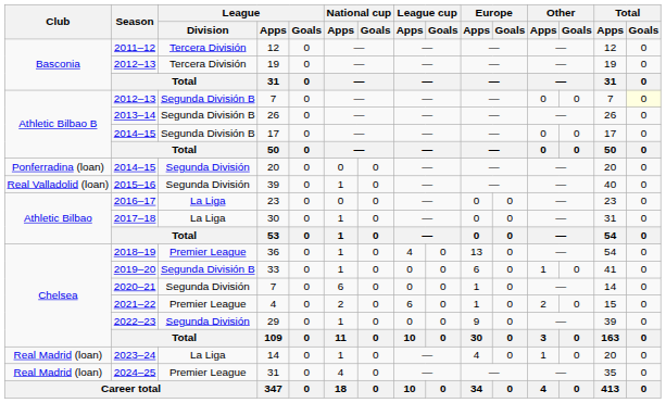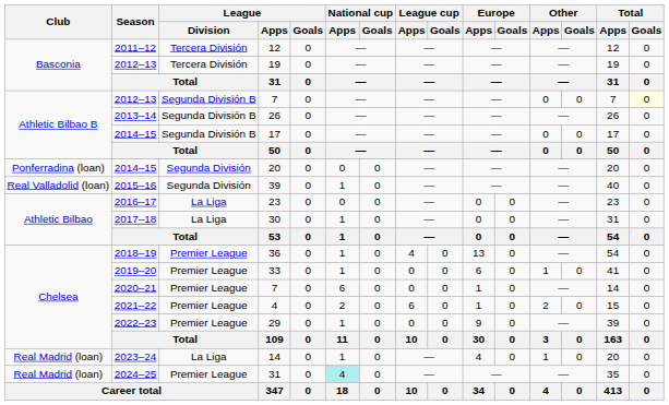33 | League / Division: Segunda División B -> Premier League
2020–21 / 7 | League / Division: Segunda División -> Premier League
29 | League / Division: Segunda División -> Premier League
2024–25 / 31 | National cup / Apps: no background -> paleturquoise background
